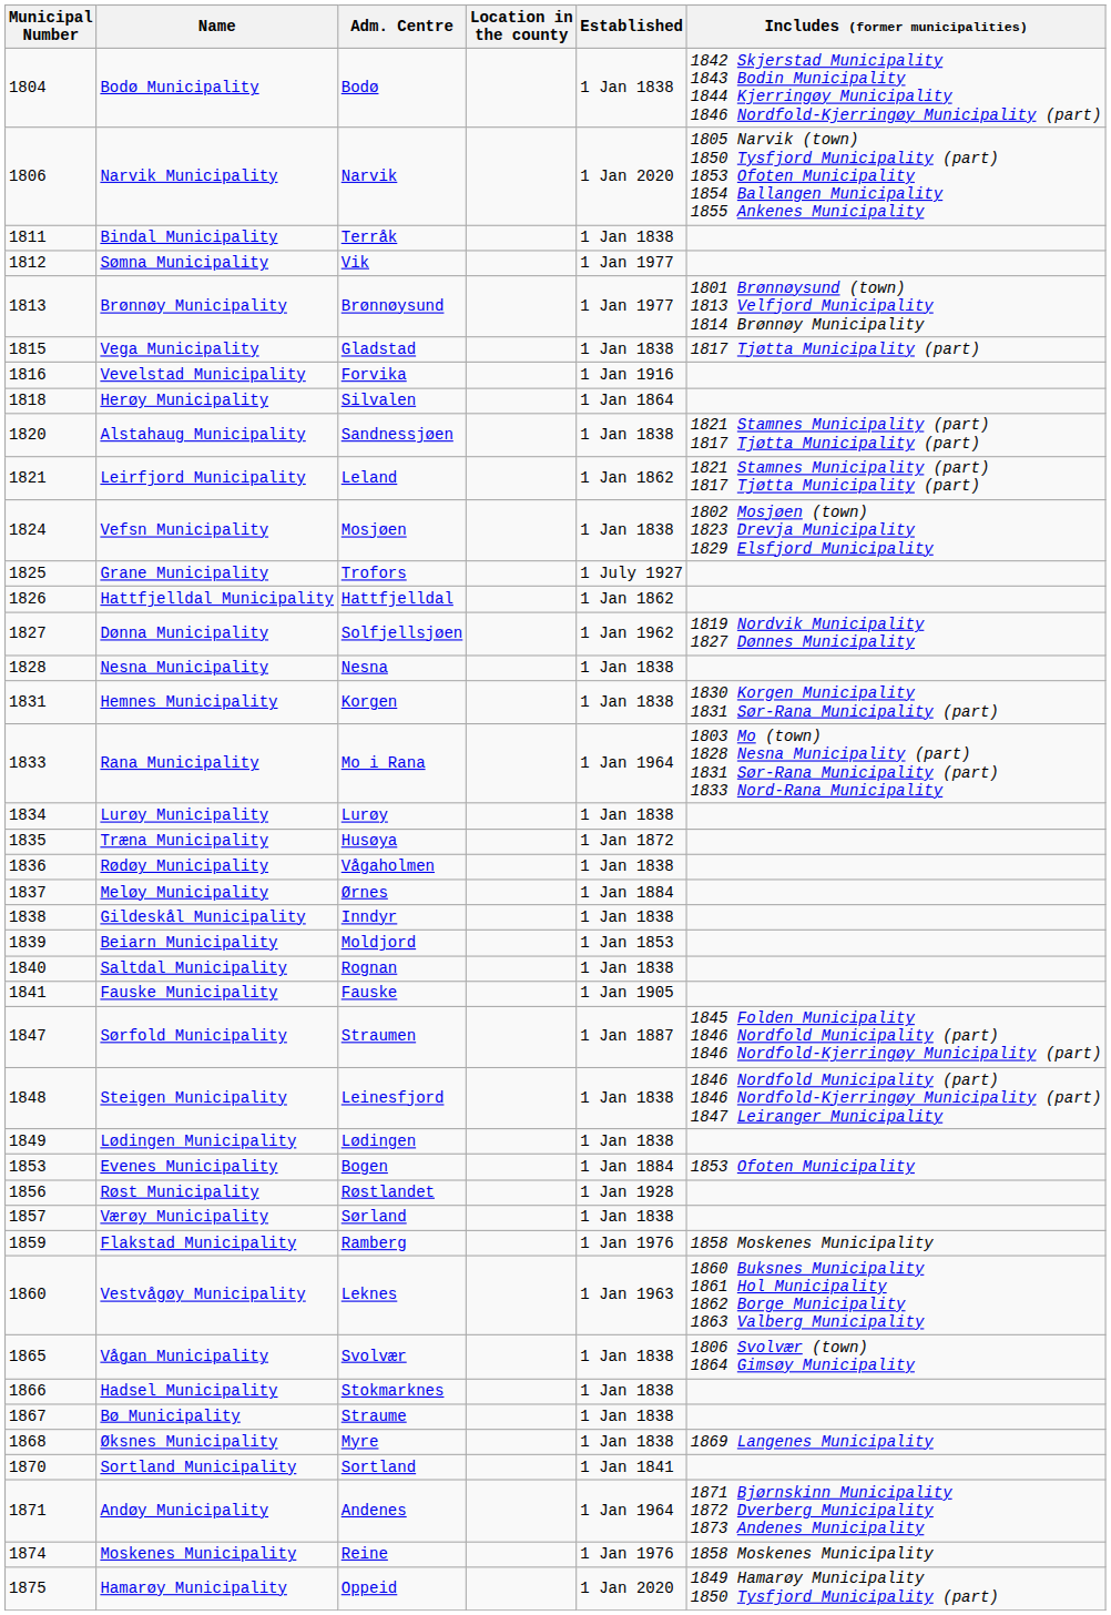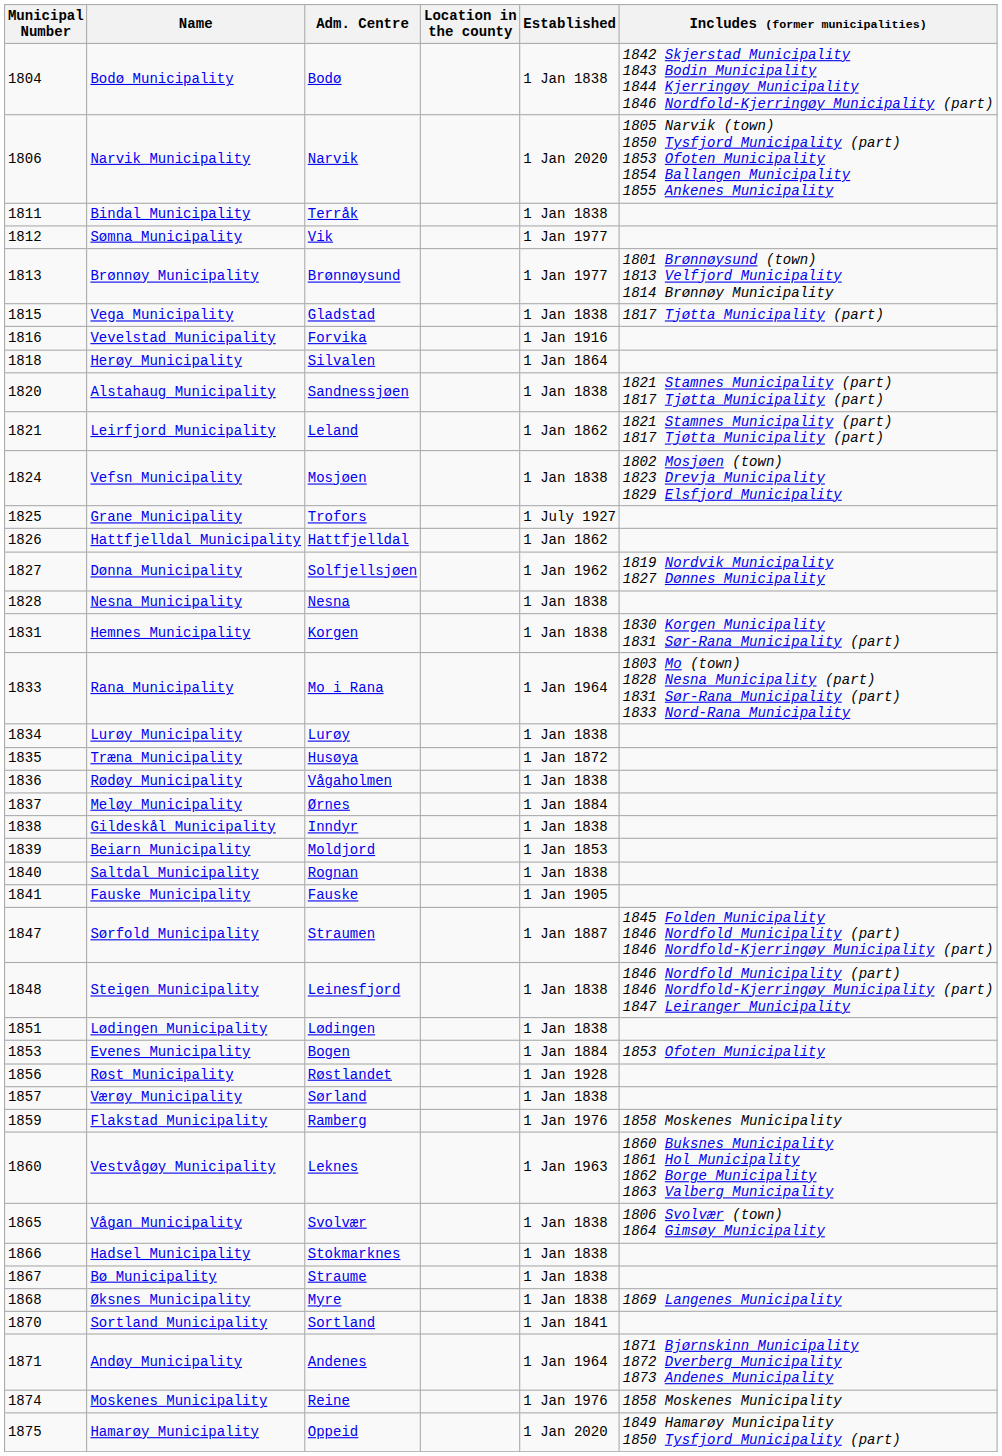Lødingen Municipality | Municipal Number: 1849 -> 1851
